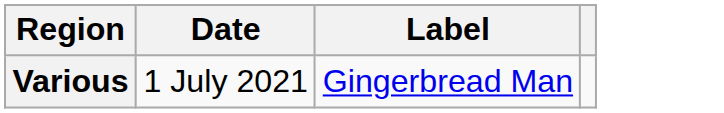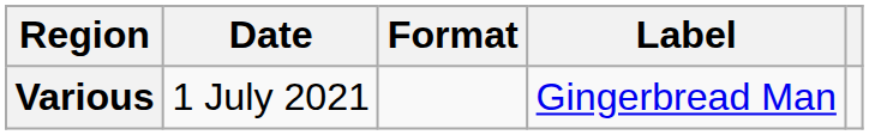+ column: Format
